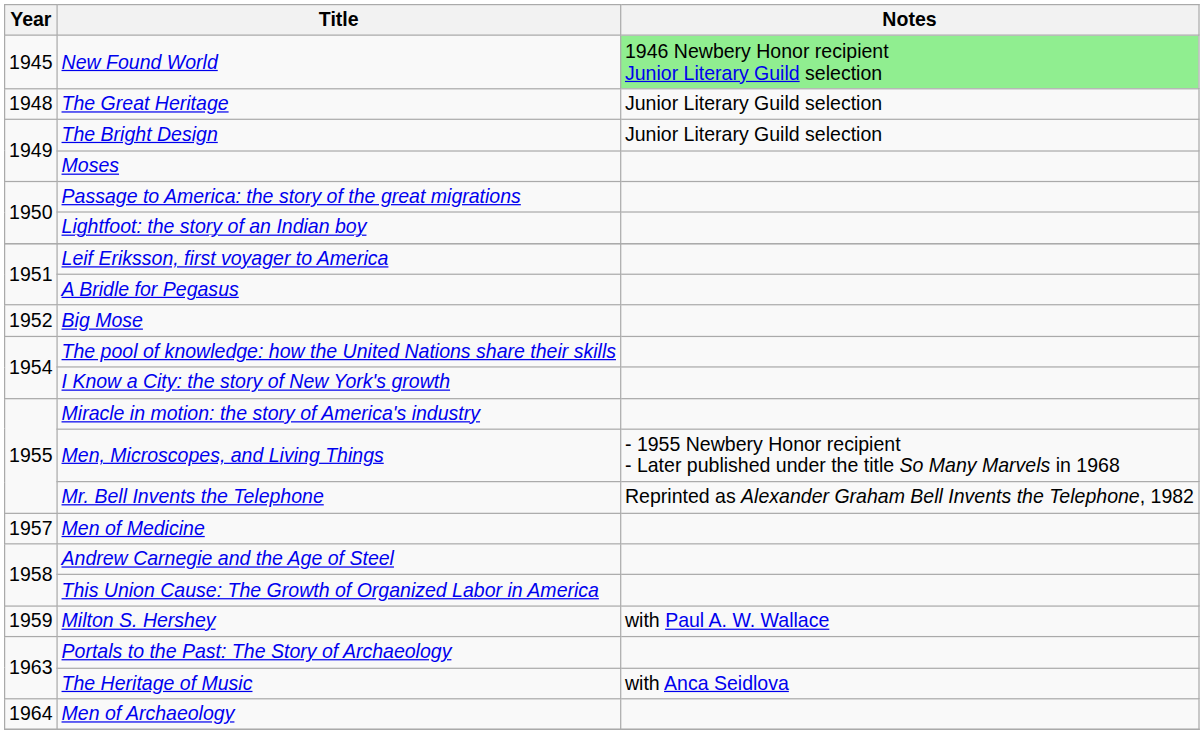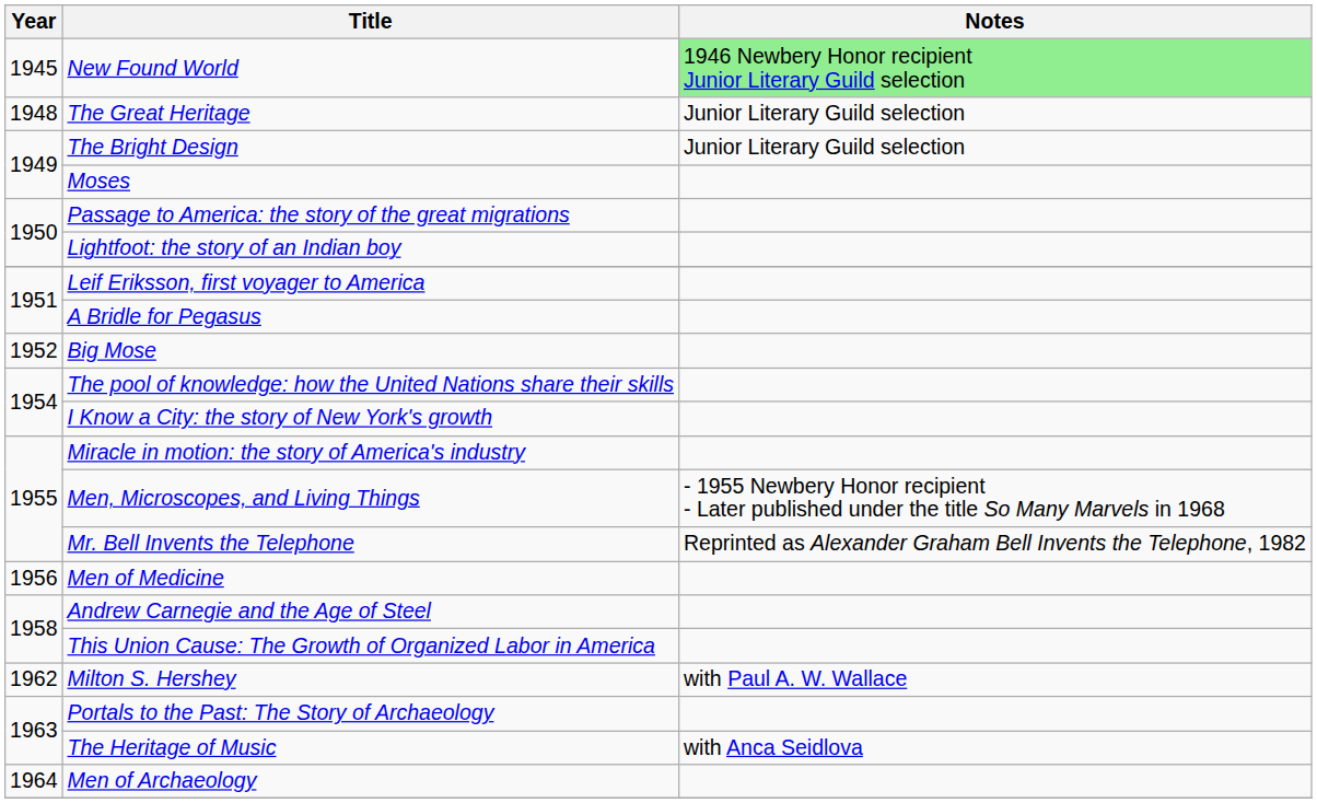Men of Medicine | Year: 1957 -> 1956
Milton S. Hershey | Year: 1959 -> 1962
